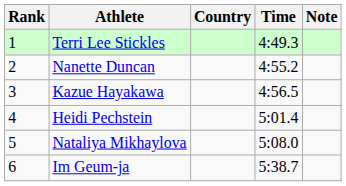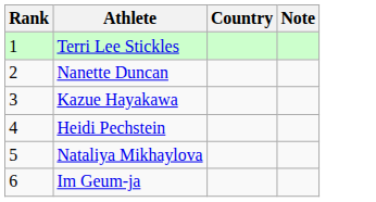- column: Time | 4:49.3 | 4:55.2 | 4:56.5 | 5:01.4 | 5:08.0 | 5:38.7
